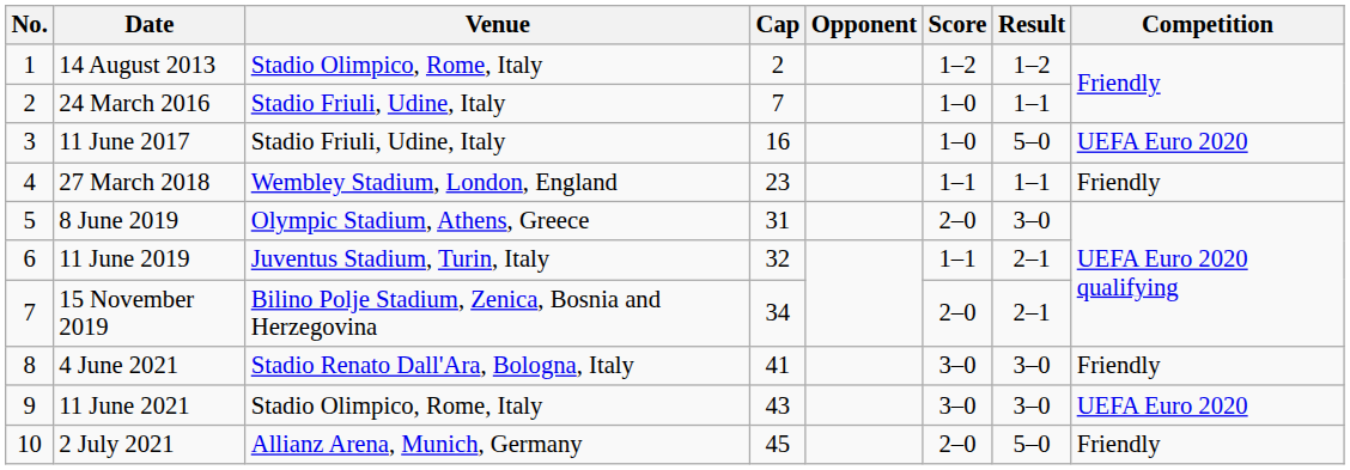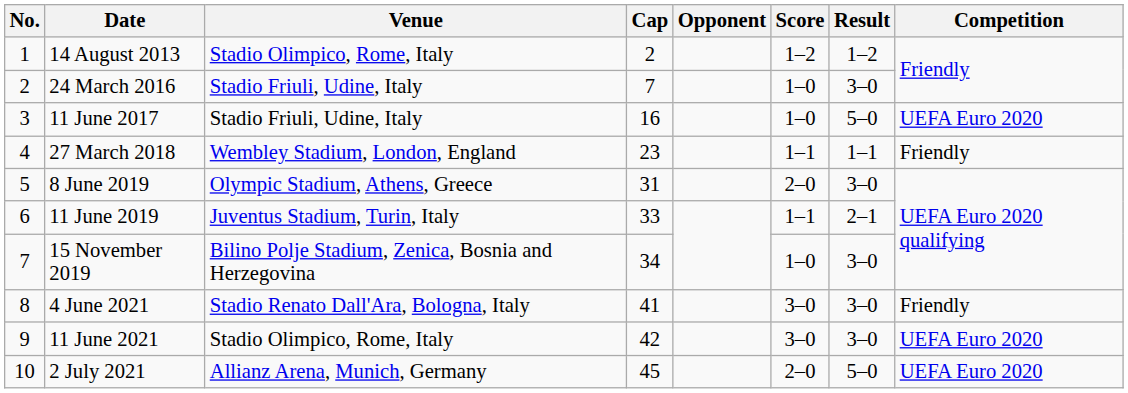24 March 2016 | Result: 1–1 -> 3–0
11 June 2019 | Cap: 32 -> 33
15 November 2019 | Score: 2–0 -> 1–0
15 November 2019 | Result: 2–1 -> 3–0
11 June 2021 | Cap: 43 -> 42
2 July 2021 | Competition: Friendly -> UEFA Euro 2020
